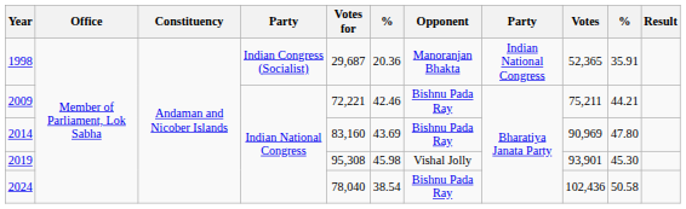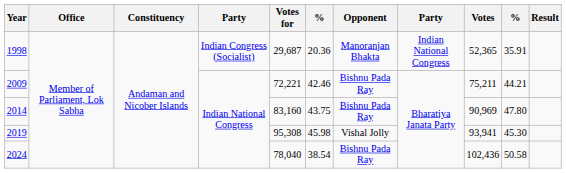2014 | column 6: 43.69 -> 43.75
2019 | Votes: 93,901 -> 93,941
